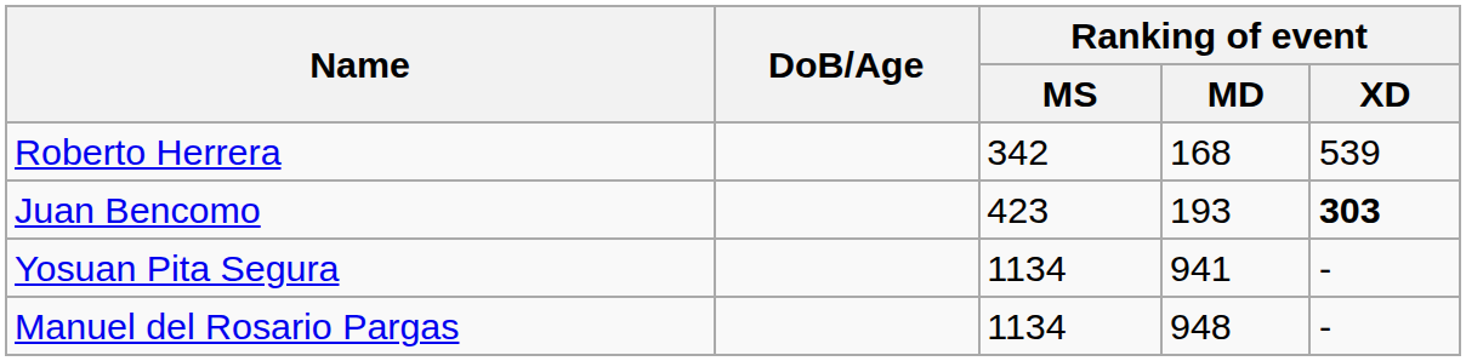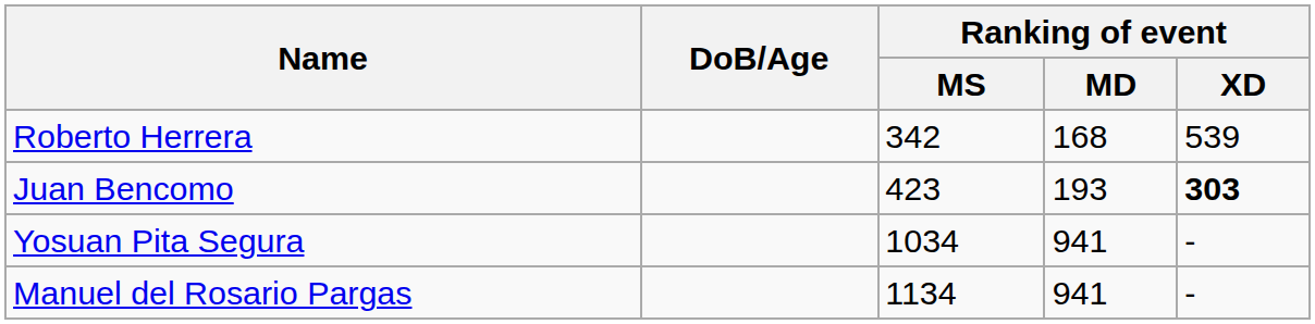Yosuan Pita Segura | Ranking of event / MS: 1134 -> 1034
Manuel del Rosario Pargas | Ranking of event / MD: 948 -> 941
